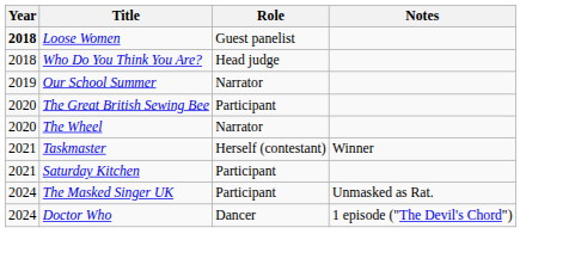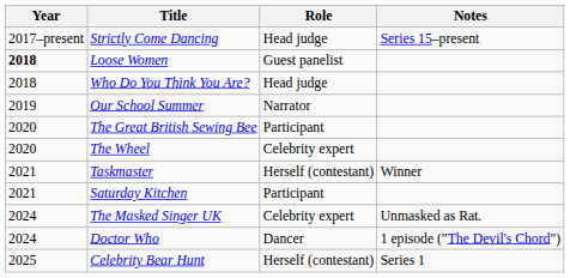+ row: 2017–present | Strictly Come Dancing | Head judge | Series 15–present
The Wheel | Role: Narrator -> Celebrity expert
The Masked Singer UK | Role: Participant -> Celebrity expert
+ row: 2025 | Celebrity Bear Hunt | Herself (contestant) | Series 1
